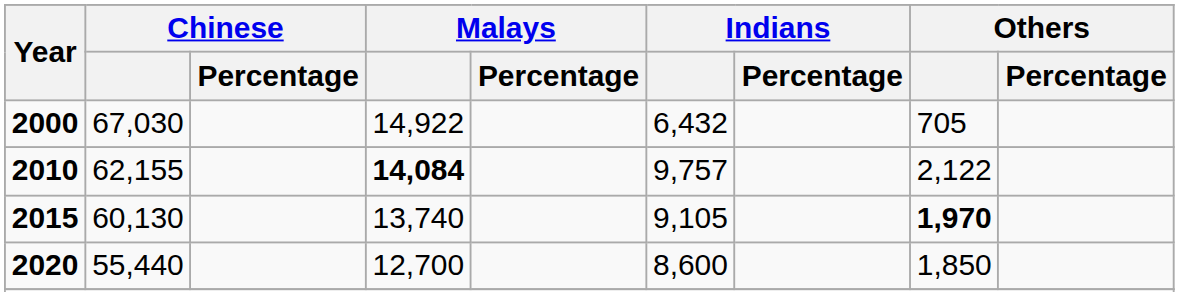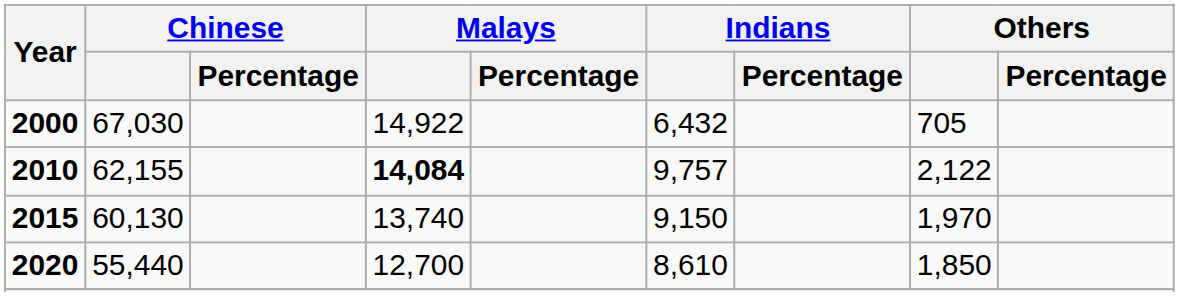2015 | Indians: 9,105 -> 9,150
2015 | Others: bold -> normal
2020 | Indians: 8,600 -> 8,610
